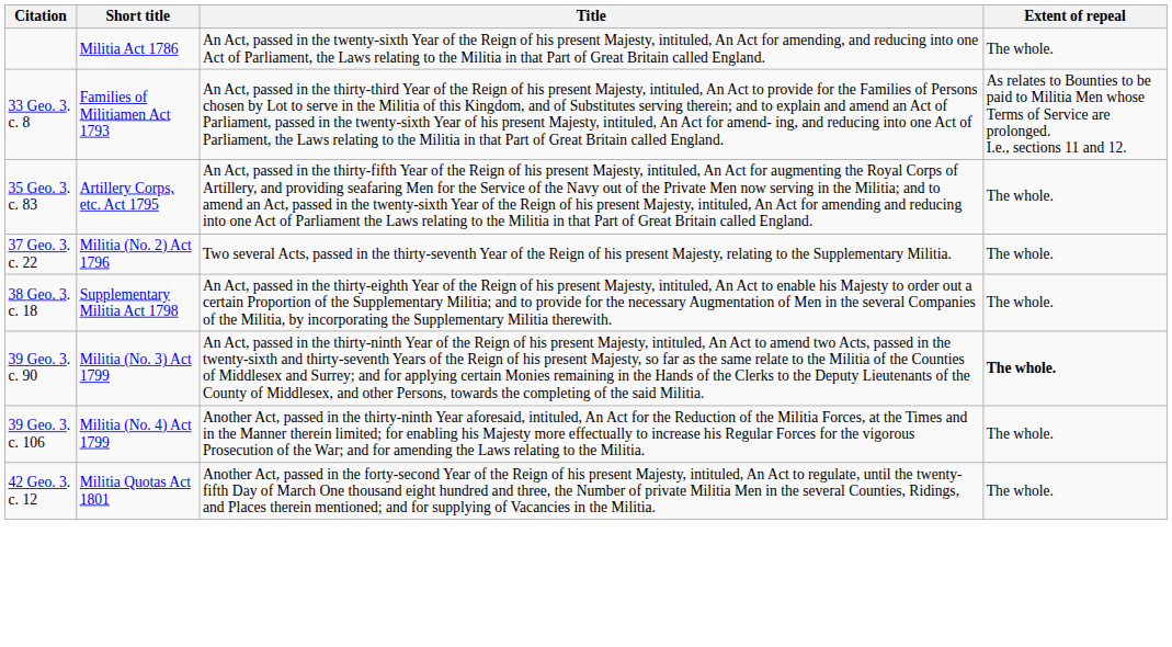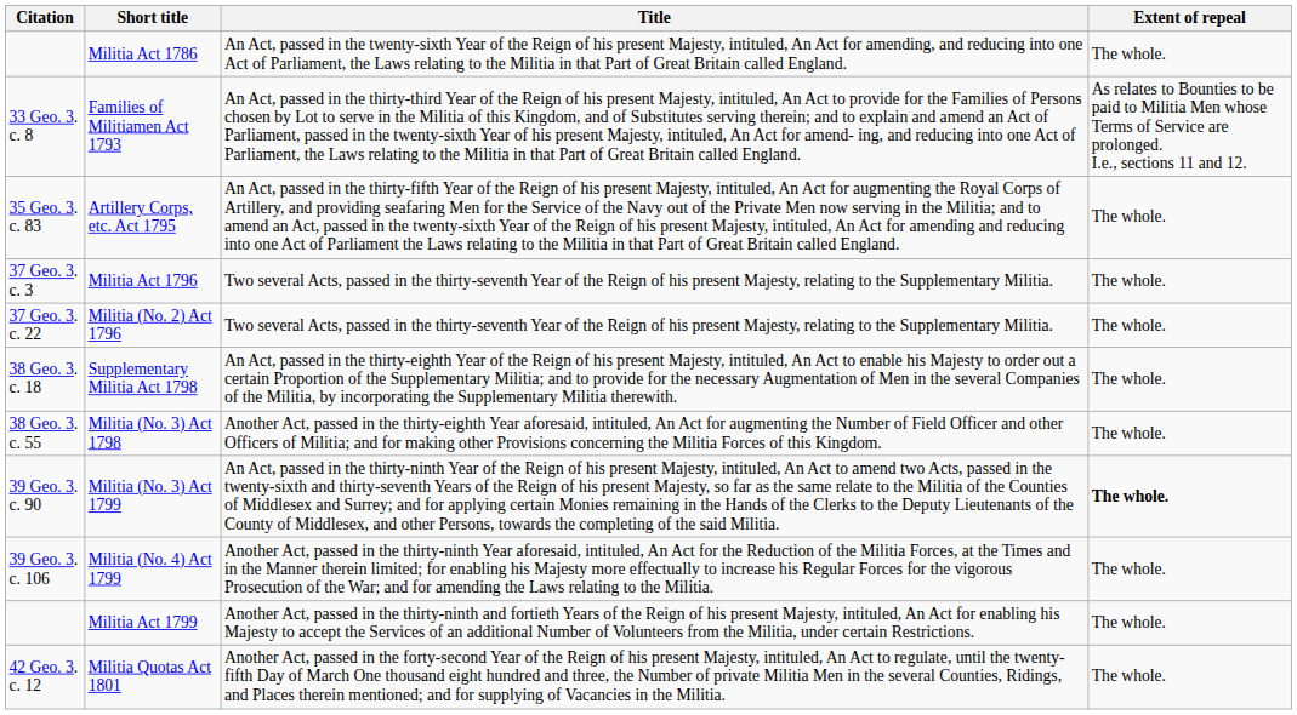+ row: 37 Geo. 3. c. 3 | Militia Act 1796 | Two several Acts, passed in the thirty-seventh Year of the Reign of his present Majesty, relating to the Supplementary Militia. | The whole.
+ row: 38 Geo. 3. c. 55 | Militia (No. 3) Act 1798 | Another Act, passed in the thirty-eighth Year aforesaid, intituled, An Act for augmenting the Number of Field Officer and other Officers of Militia; and for making other Provisions concerning the Militia Forces of this Kingdom. | The whole.
+ row: Militia Act 1799 | Another Act, passed in the thirty-ninth and fortieth Years of the Reign of his present Majesty, intituled, An Act for enabling his Majesty to accept the Services of an additional Number of Volunteers from the Militia, under certain Restrictions. | The whole.
